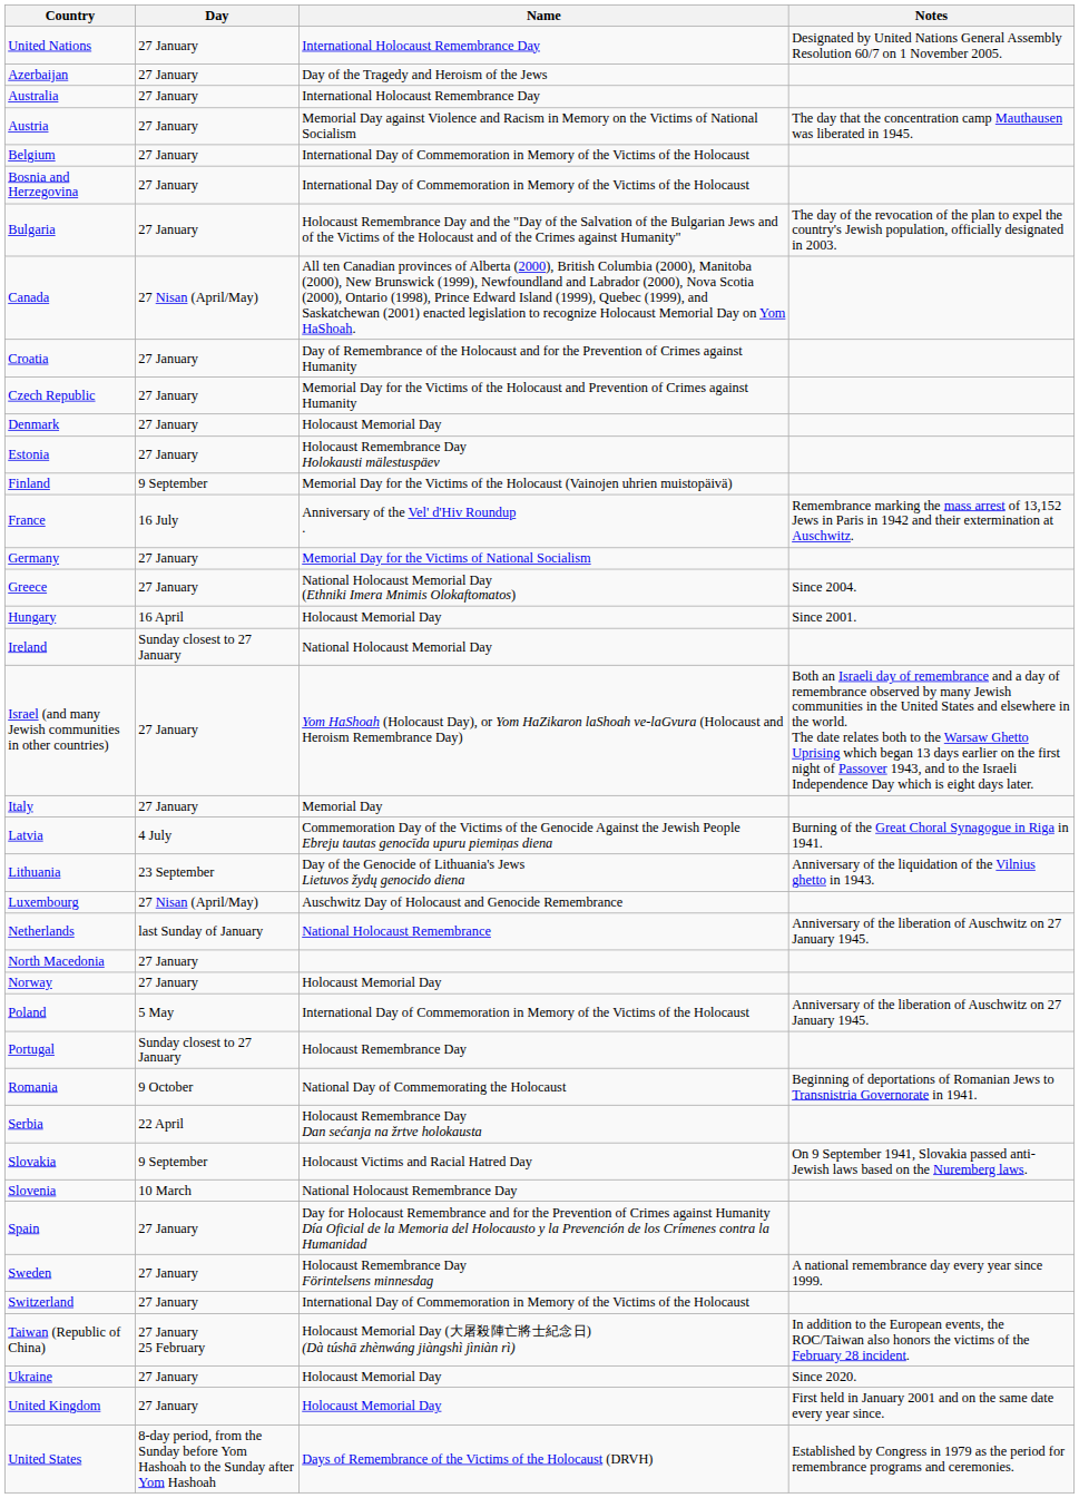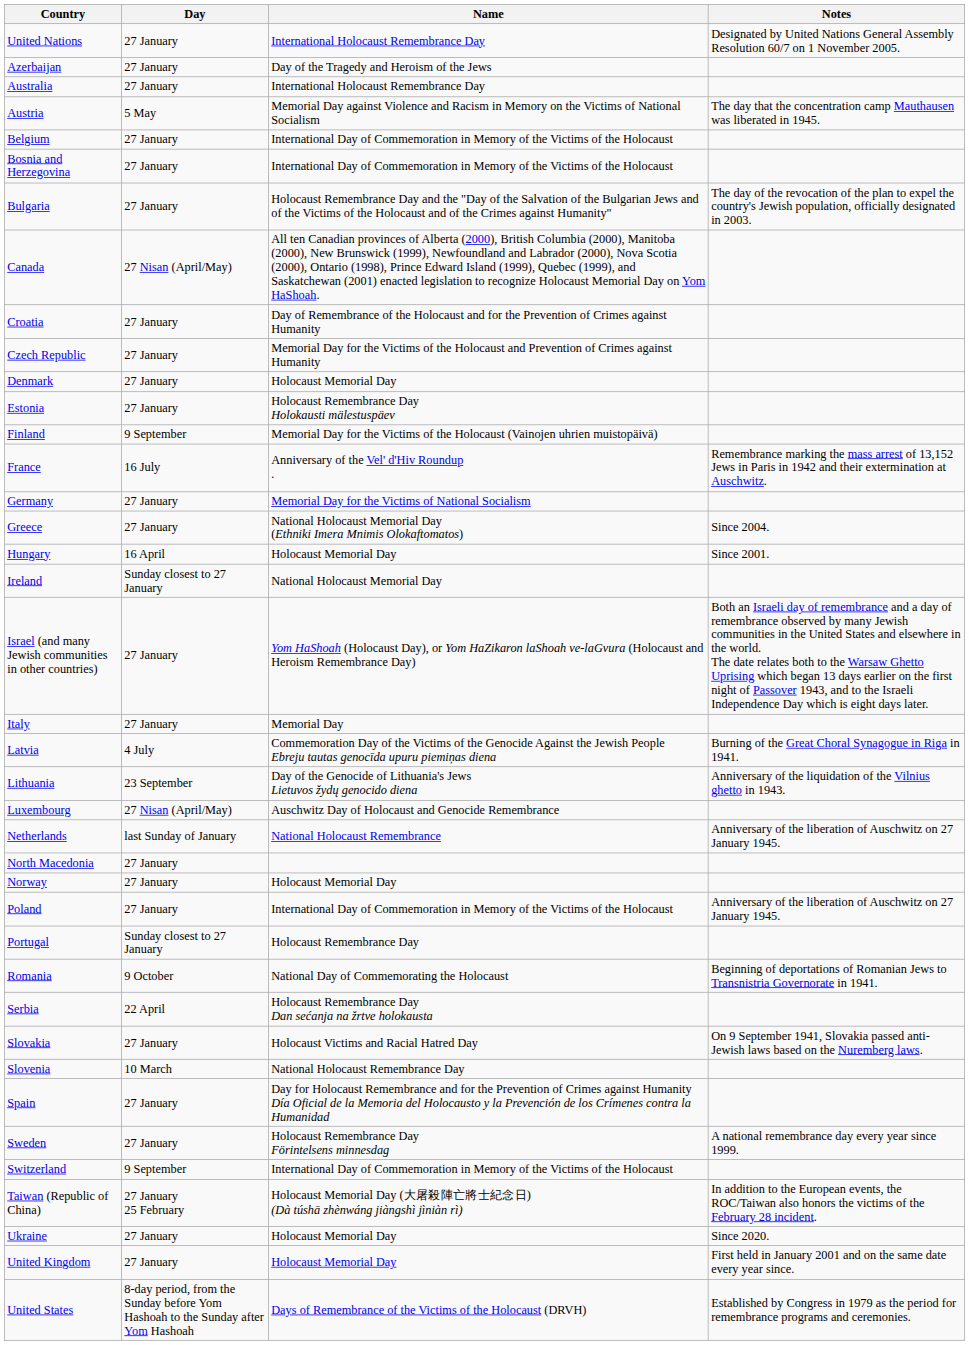Austria | Day: 27 January -> 5 May
Poland | Day: 5 May -> 27 January
Slovakia | Day: 9 September -> 27 January
Switzerland | Day: 27 January -> 9 September
